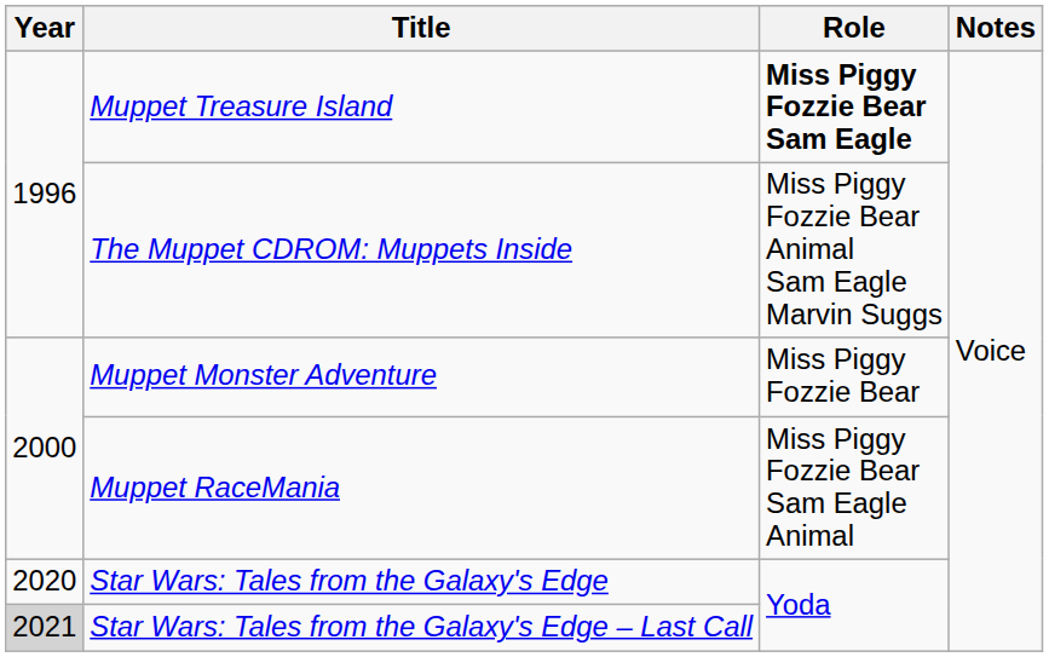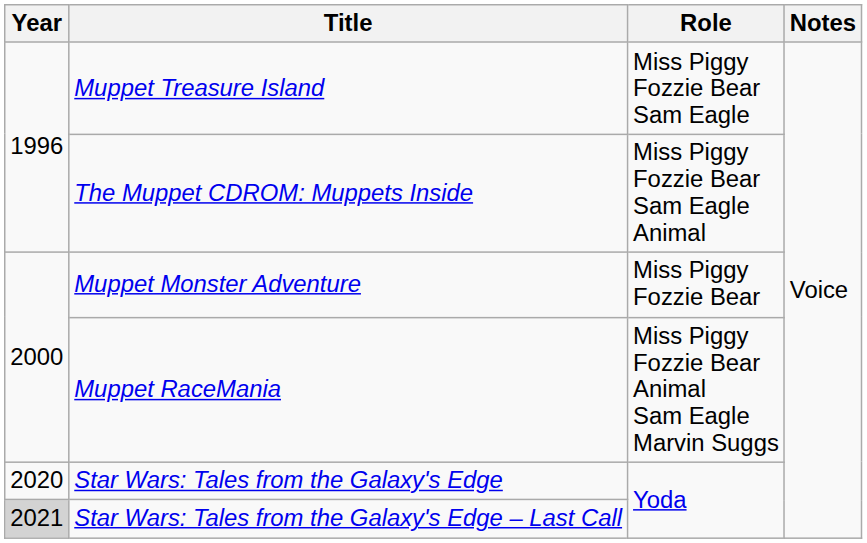Muppet Treasure Island | Role: bold -> normal
The Muppet CDROM: Muppets Inside | Role: Miss Piggy Fozzie Bear Animal Sam Eagle Marvin Suggs -> Miss Piggy Fozzie Bear Sam Eagle Animal
Muppet RaceMania | Role: Miss Piggy Fozzie Bear Sam Eagle Animal -> Miss Piggy Fozzie Bear Animal Sam Eagle Marvin Suggs
